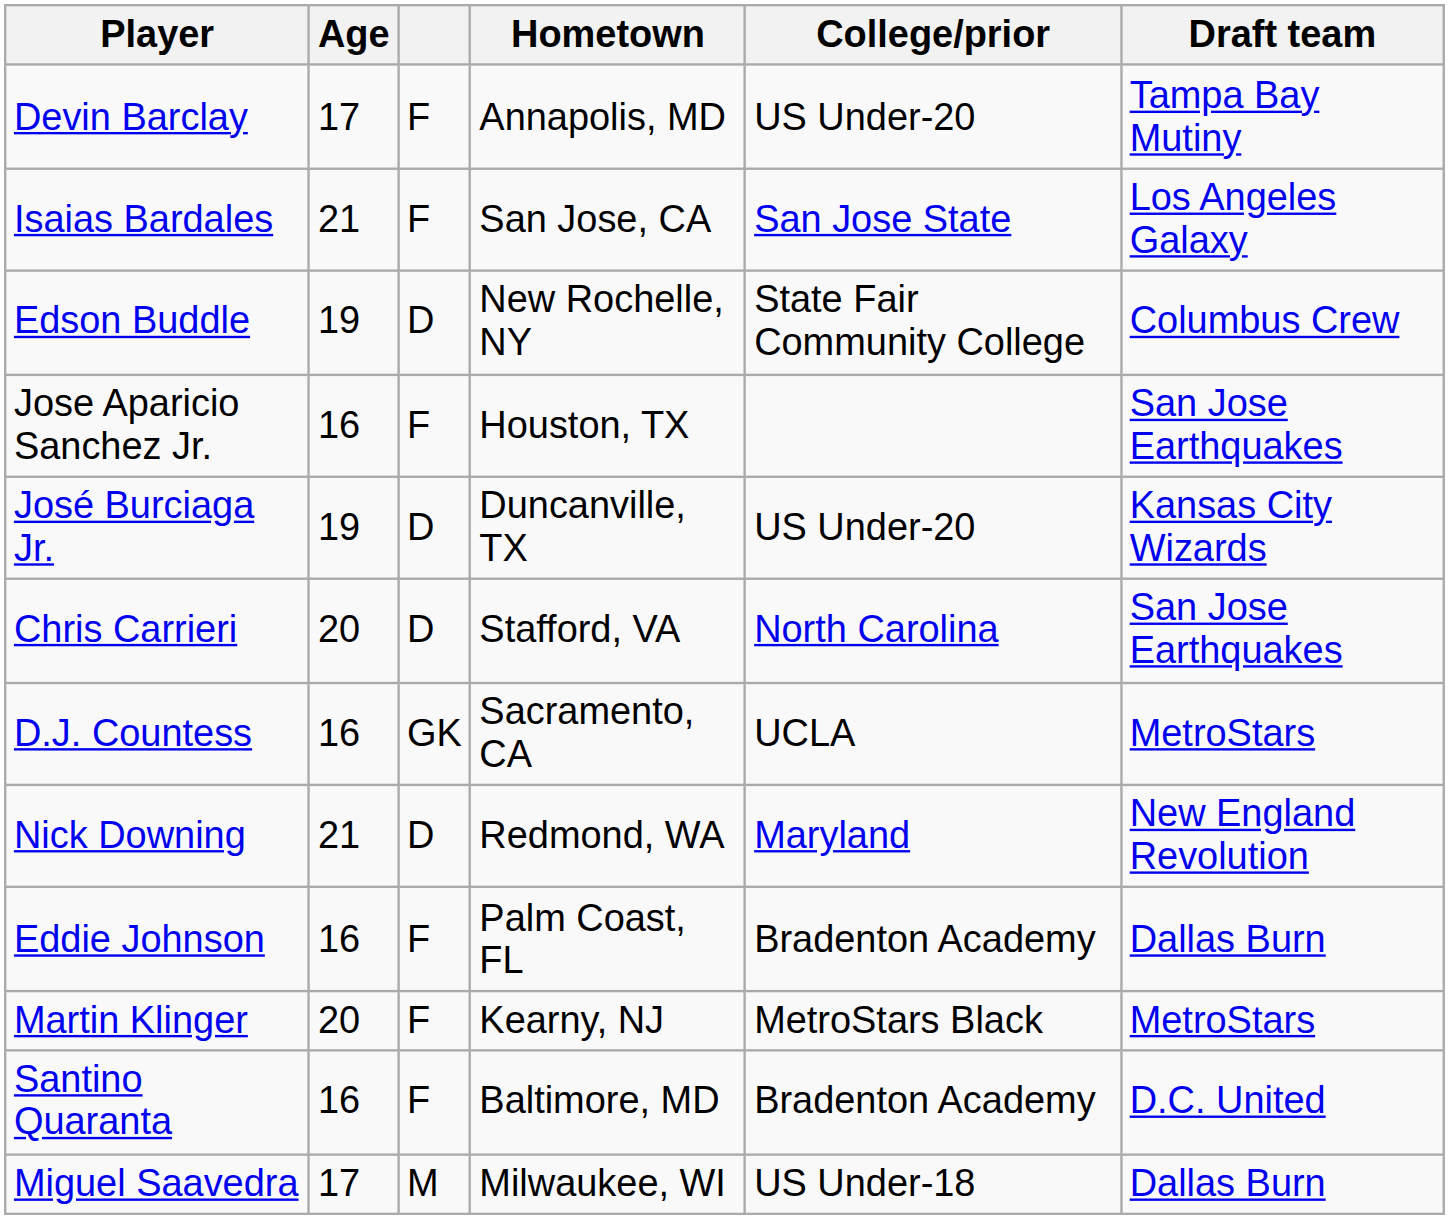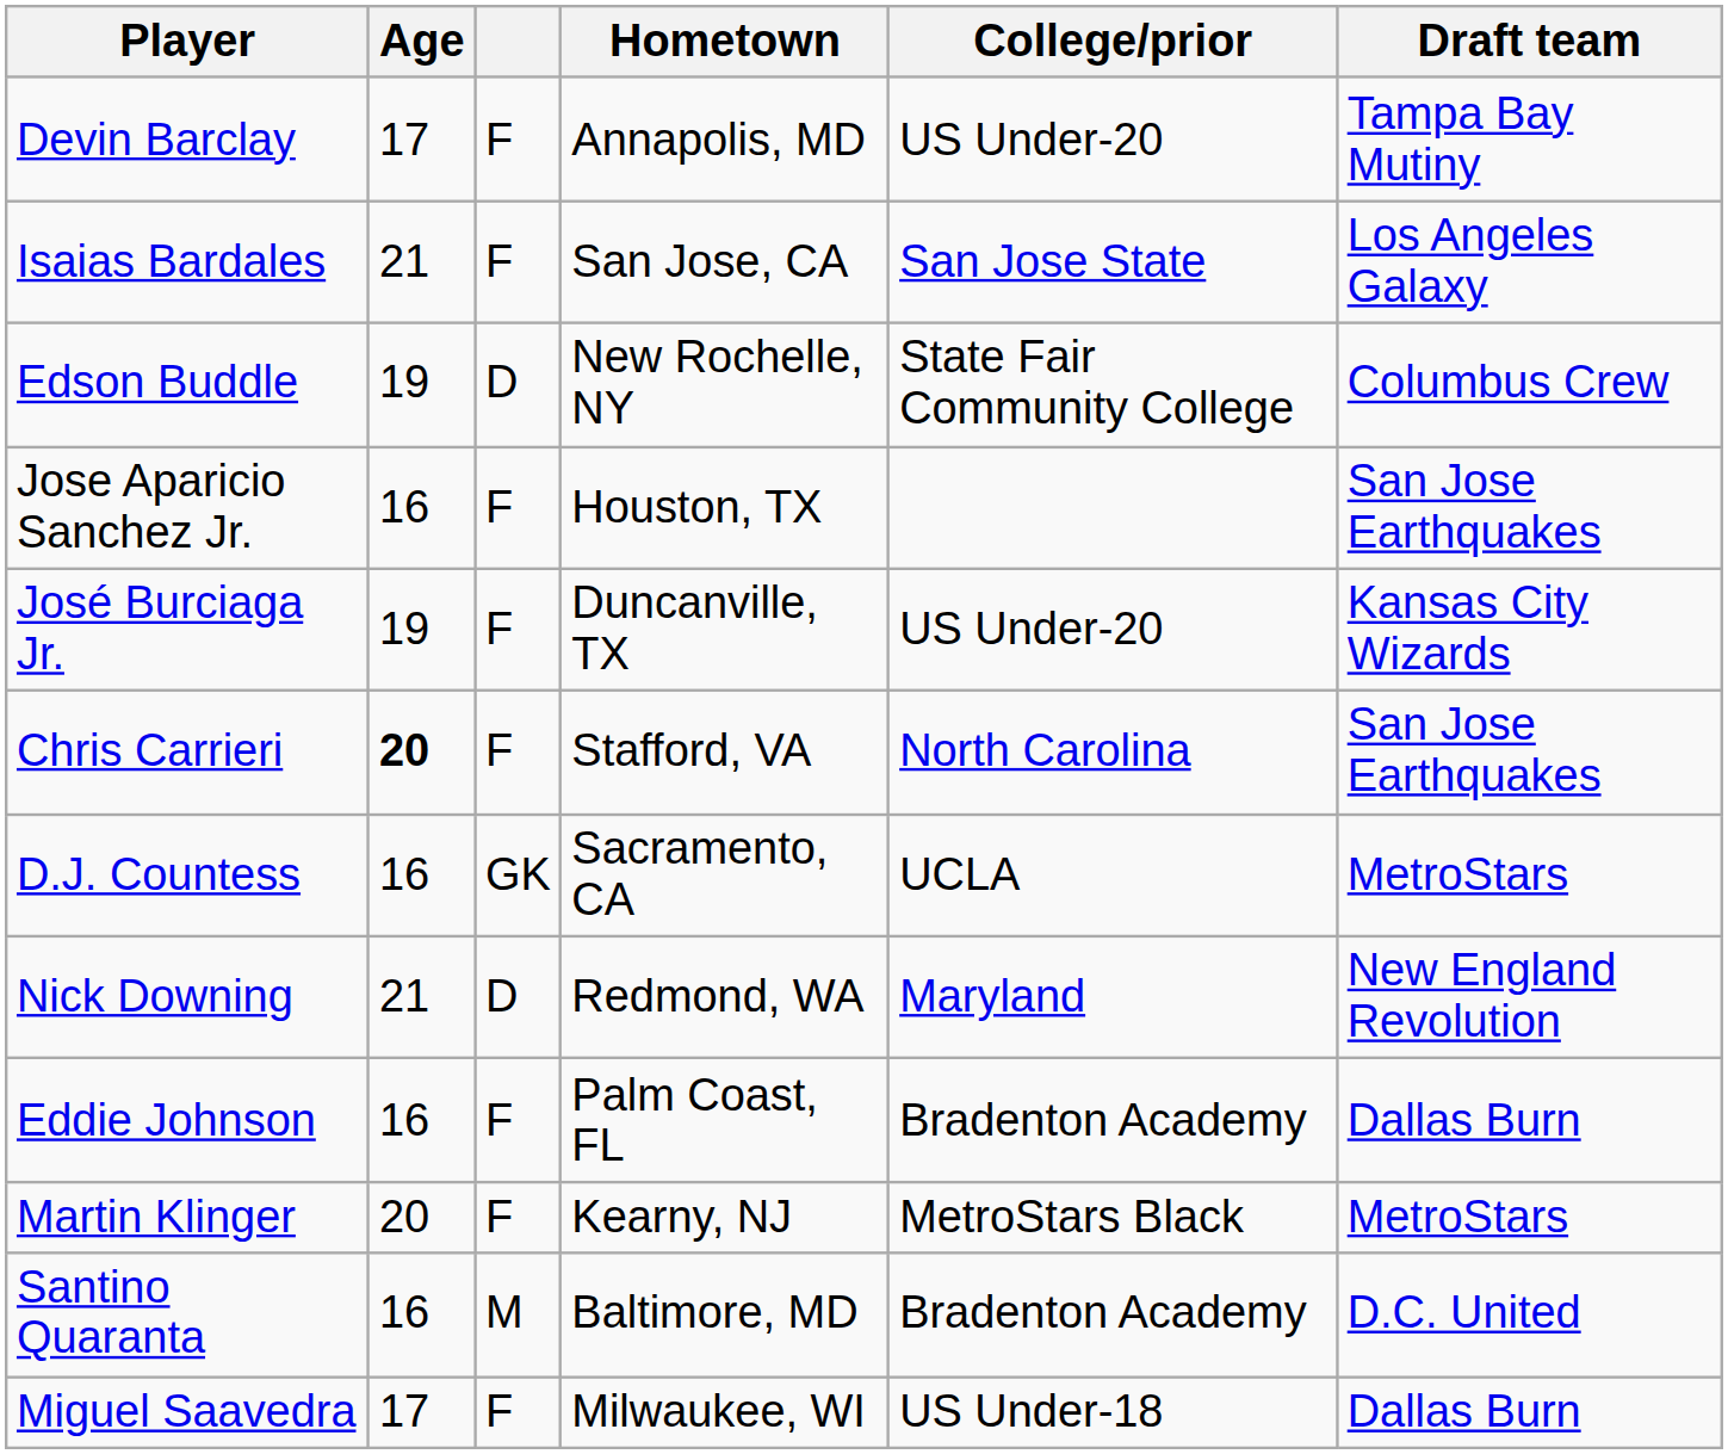José Burciaga Jr. | column 3: D -> F
Chris Carrieri | Age: normal -> bold
Chris Carrieri | column 3: D -> F
Santino Quaranta | column 3: F -> M
Miguel Saavedra | column 3: M -> F
